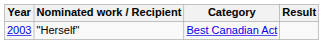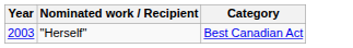- column: Result
